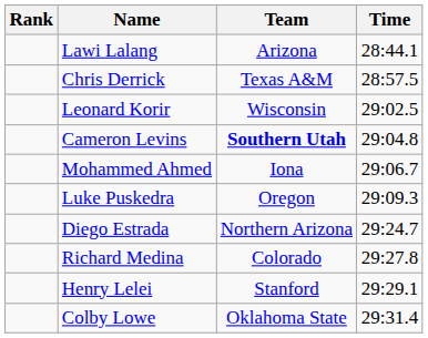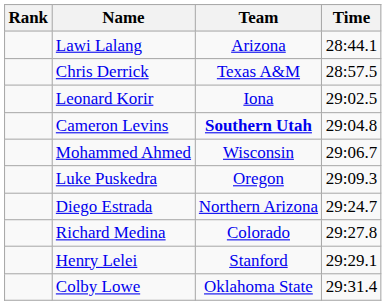Leonard Korir | Team: Wisconsin -> Iona
Mohammed Ahmed | Team: Iona -> Wisconsin
